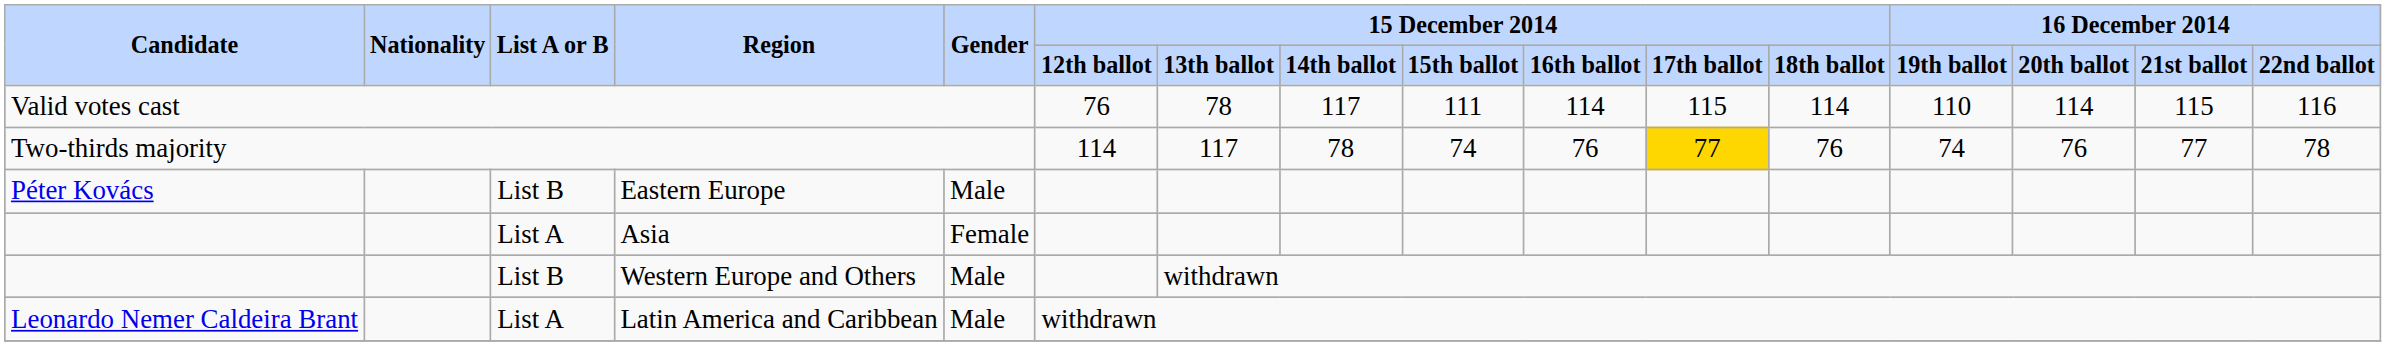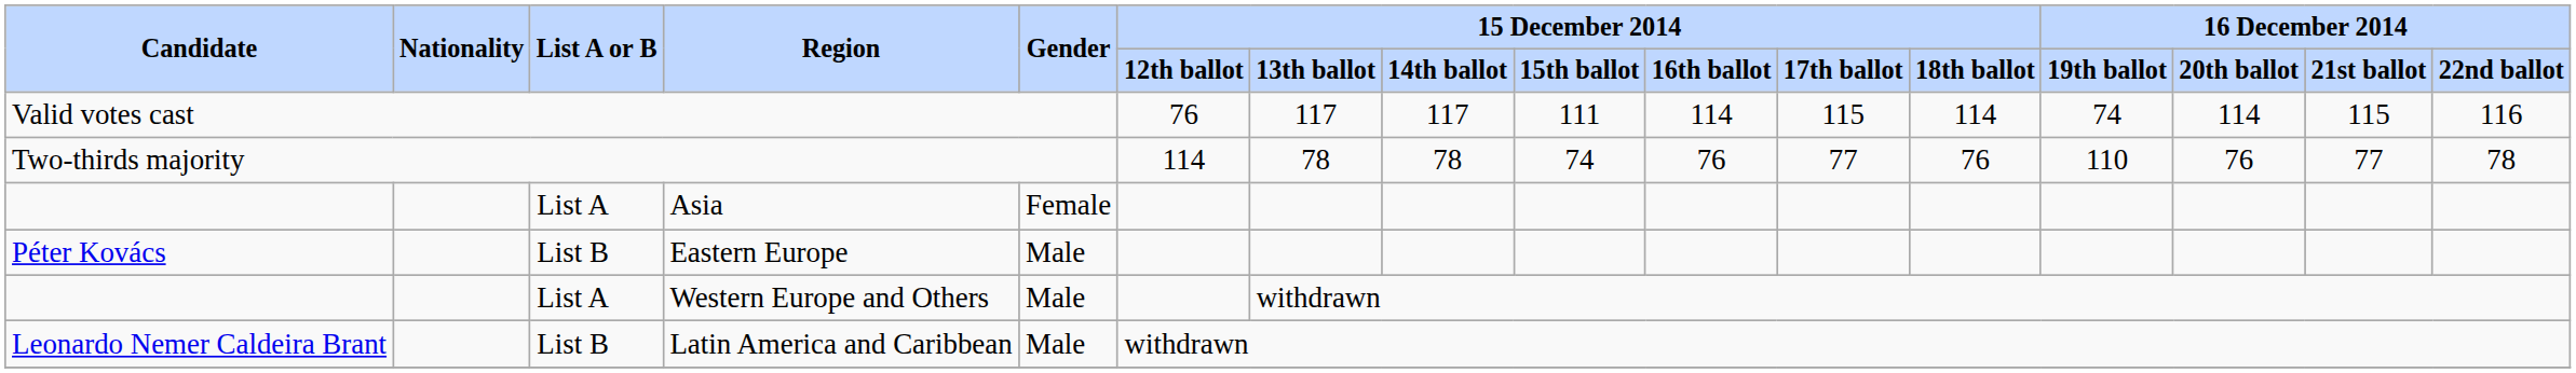Valid votes cast | column 7: 78 -> 117
Valid votes cast | column 13: 110 -> 74
Two-thirds majority | column 7: 117 -> 78
Two-thirds majority | column 11: gold background -> no background
Two-thirds majority | column 13: 74 -> 110
rows swapped: Eastern Europe <-> Asia
Western Europe and Others | List A or B: List B -> List A
Latin America and Caribbean | List A or B: List A -> List B
